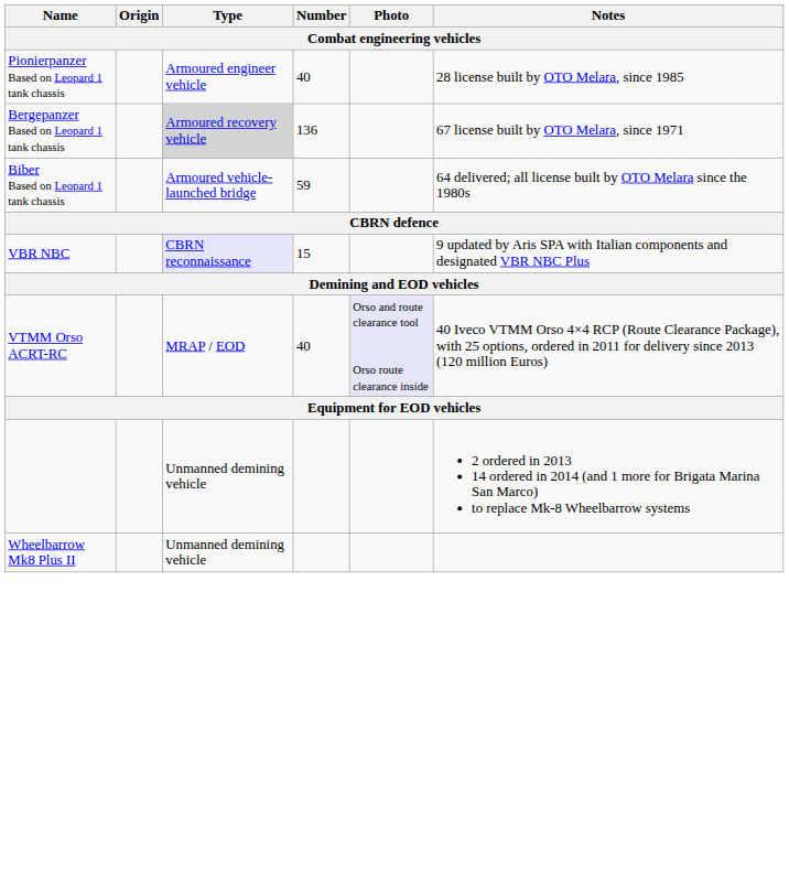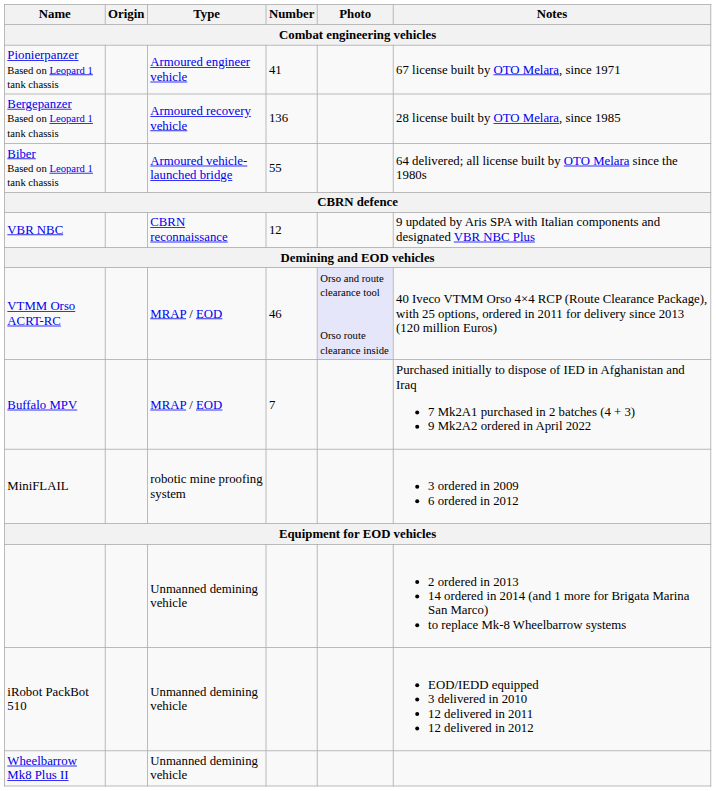Pionierpanzer Based on Leopard 1 tank chassis | Number: 40 -> 41
Pionierpanzer Based on Leopard 1 tank chassis | Notes: 28 license built by OTO Melara, since 1985 -> 67 license built by OTO Melara, since 1971
Bergepanzer Based on Leopard 1 tank chassis | Type: lightgrey background -> no background
Bergepanzer Based on Leopard 1 tank chassis | Notes: 67 license built by OTO Melara, since 1971 -> 28 license built by OTO Melara, since 1985
Biber Based on Leopard 1 tank chassis | Number: 59 -> 55
VBR NBC | Type: lavender background -> no background
VBR NBC | Number: 15 -> 12
VTMM Orso ACRT-RC | Number: 40 -> 46
+ row: Buffalo MPV | MRAP / EOD | 7 | Purchased initially to dispose of IED in Afghanistan and Iraq 7 Mk2A1 purchased in 2 batches (4 + 3) 9 Mk2A2 ordered in April 2022
+ row: MiniFLAIL | robotic mine proofing system | 3 ordered in 2009 6 ordered in 2012
+ row: iRobot PackBot 510 | Unmanned demining vehicle | EOD/IEDD equipped 3 delivered in 2010 12 delivered in 2011 12 delivered in 2012
